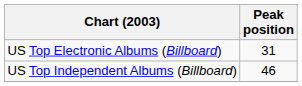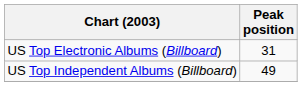US Top Independent Albums (Billboard) | Peak position: 46 -> 49
